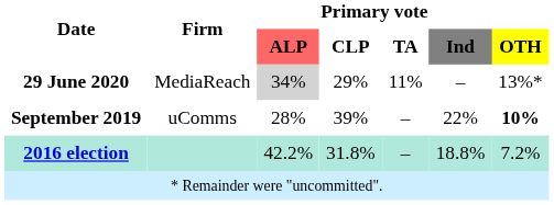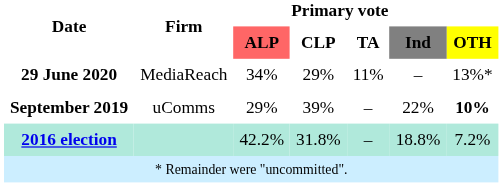29 June 2020 | Primary vote / ALP: lightgrey background -> no background
September 2019 | Primary vote / ALP: 28% -> 29%
